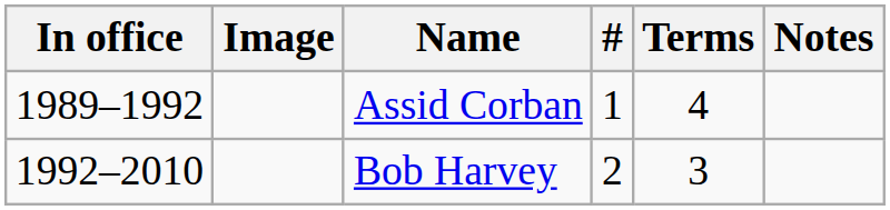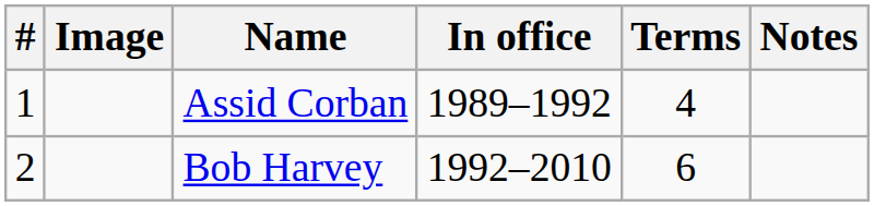columns swapped: # <-> In office
Bob Harvey | Terms: 3 -> 6
